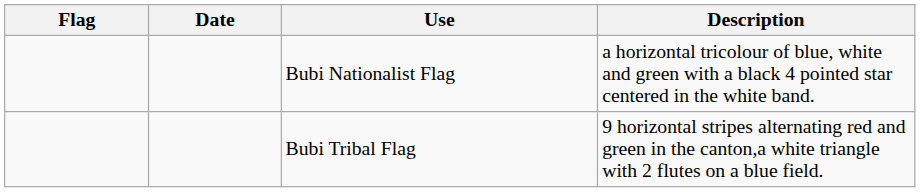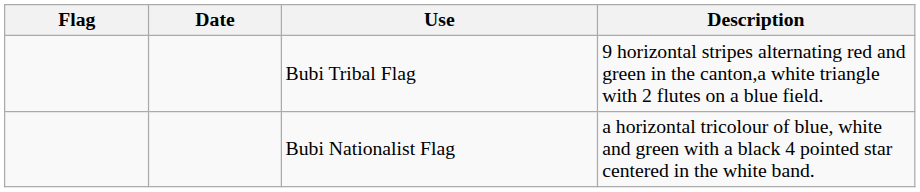rows swapped: Bubi Nationalist Flag <-> Bubi Tribal Flag
